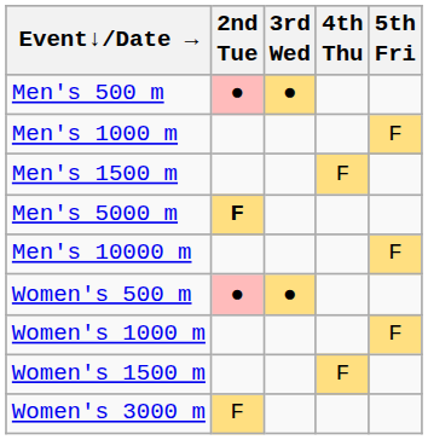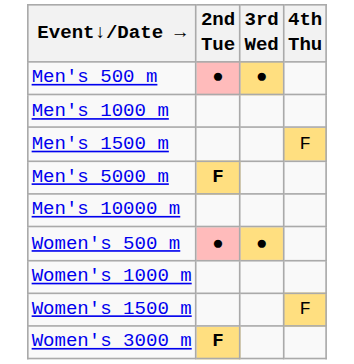- column: 5th Fri | F | F | F
Women's 3000 m | 2nd Tue: normal -> bold
